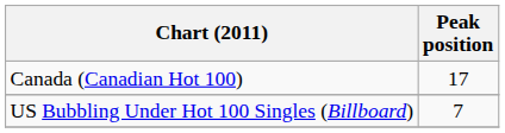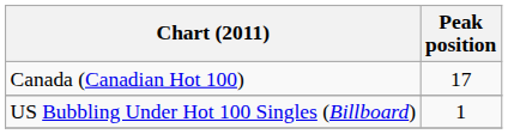US Bubbling Under Hot 100 Singles (Billboard) | Peak position: 7 -> 1
